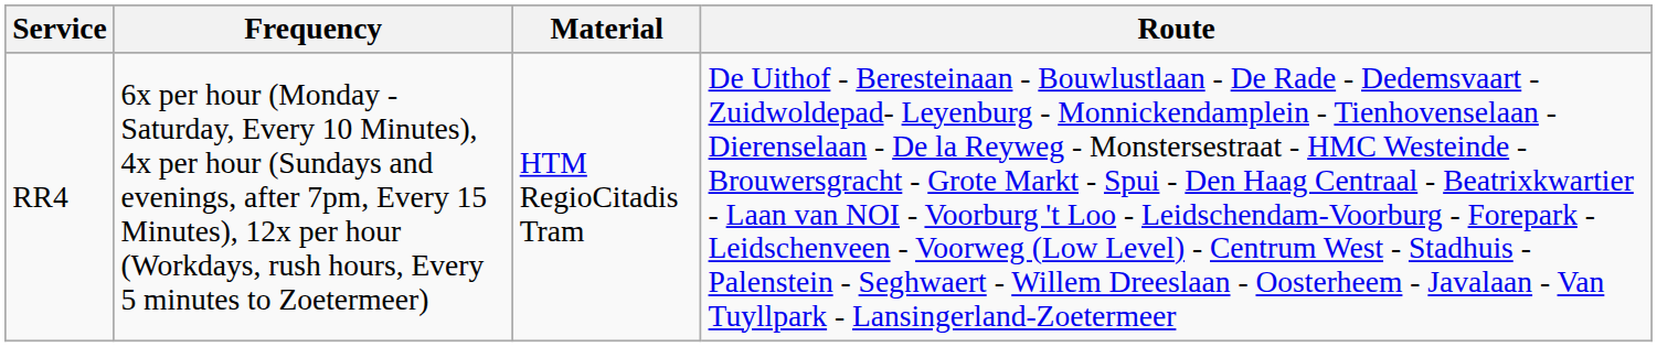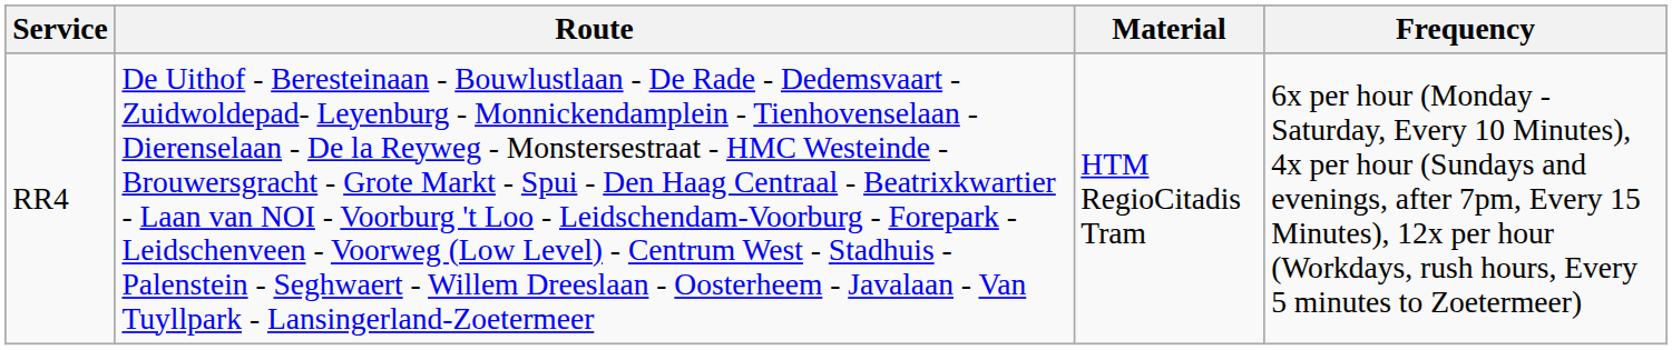columns swapped: Route <-> Frequency
